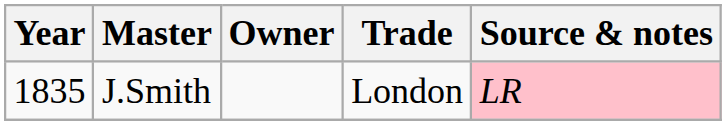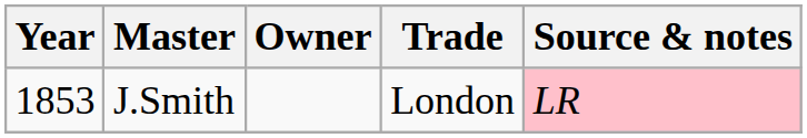J.Smith | Year: 1835 -> 1853
